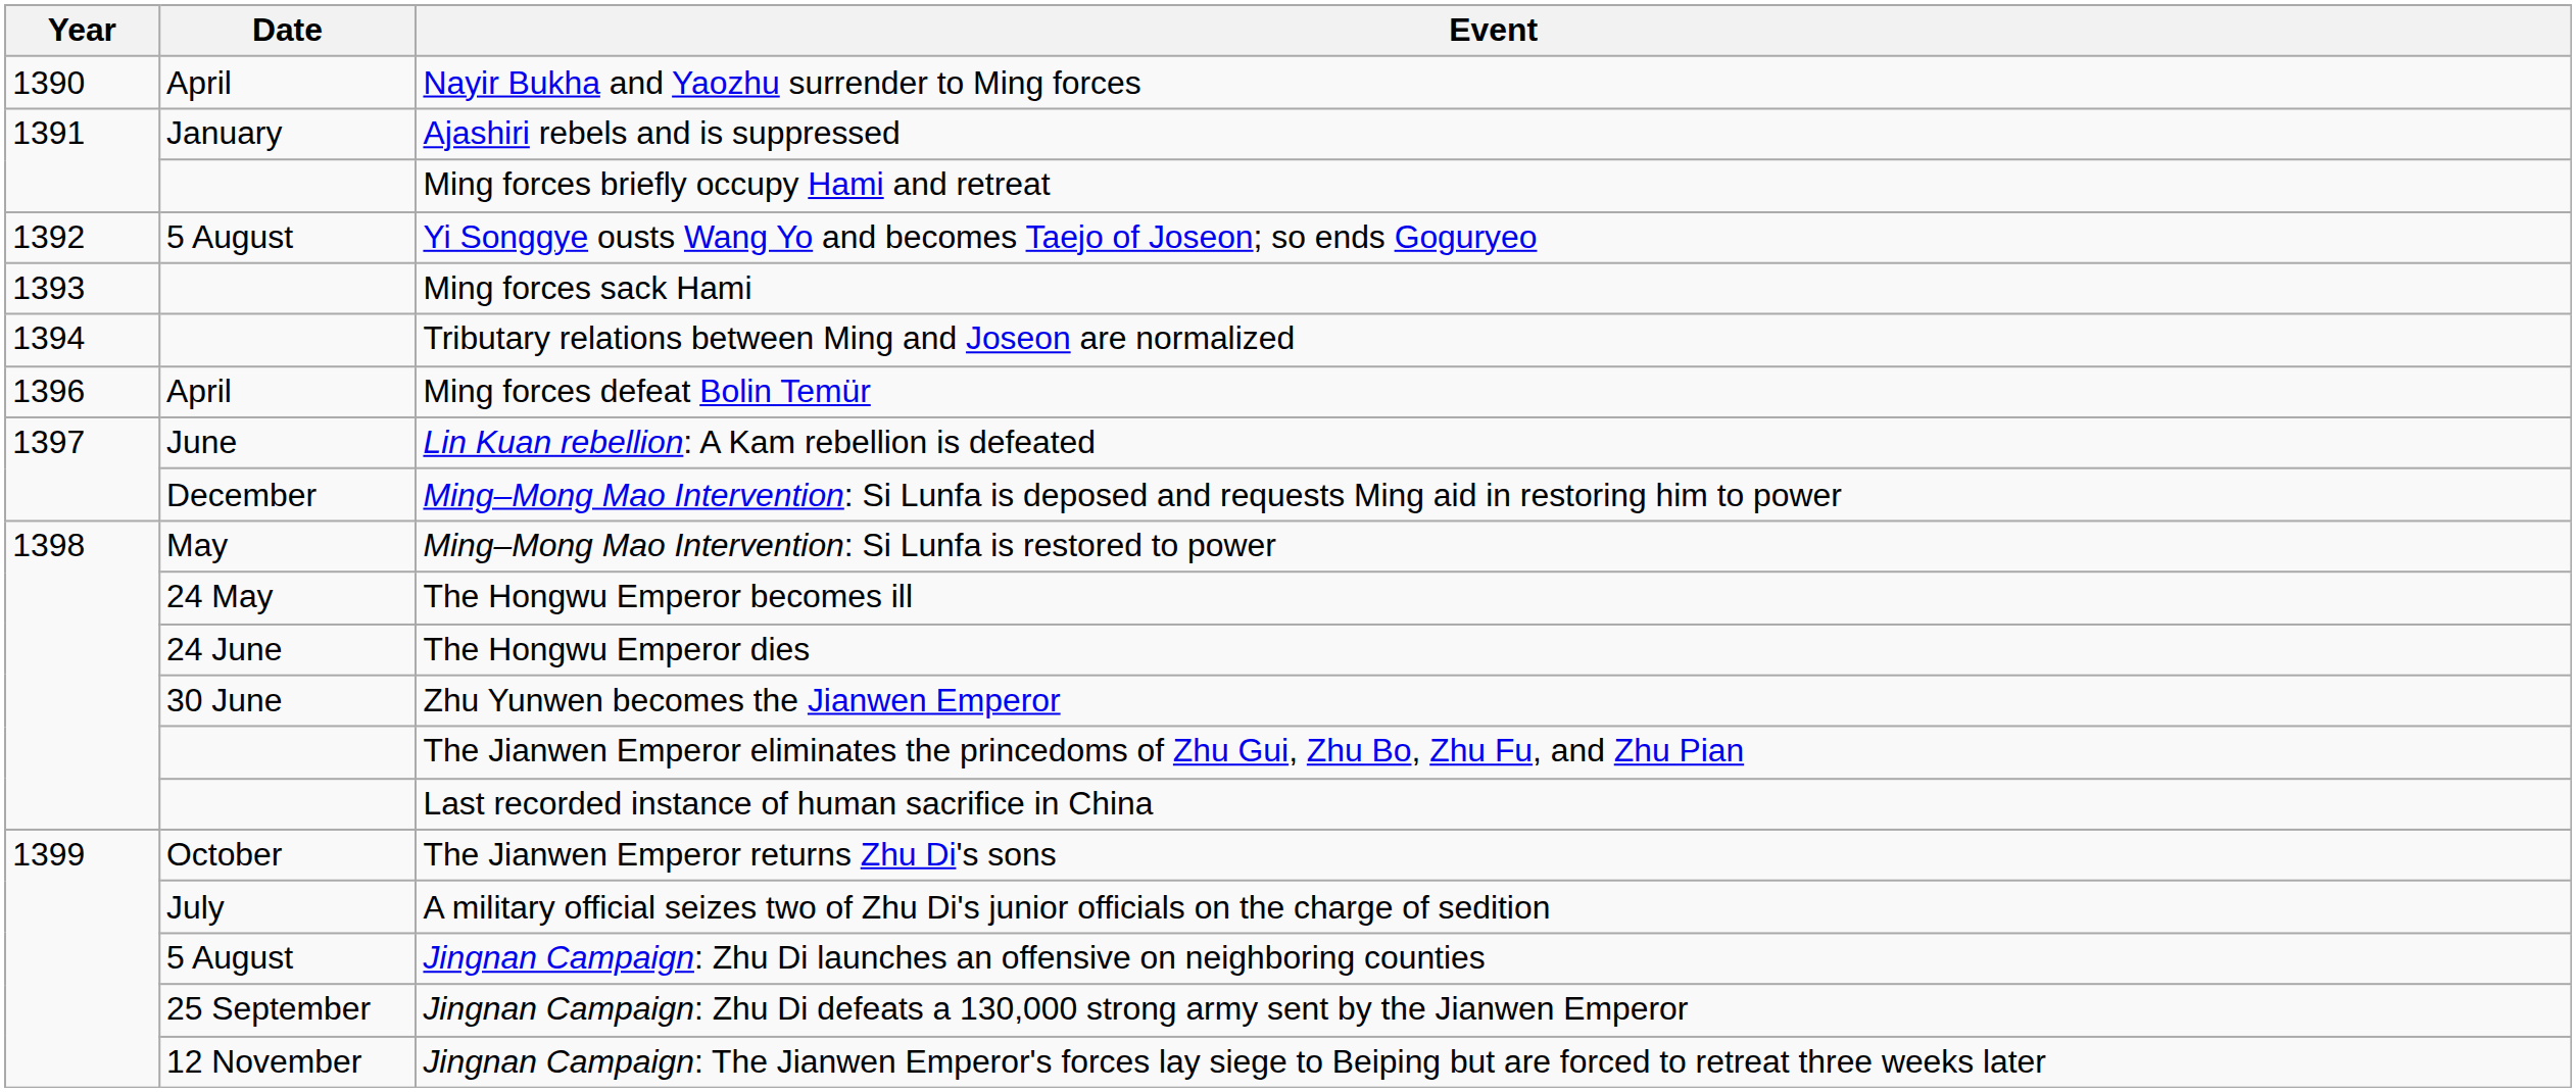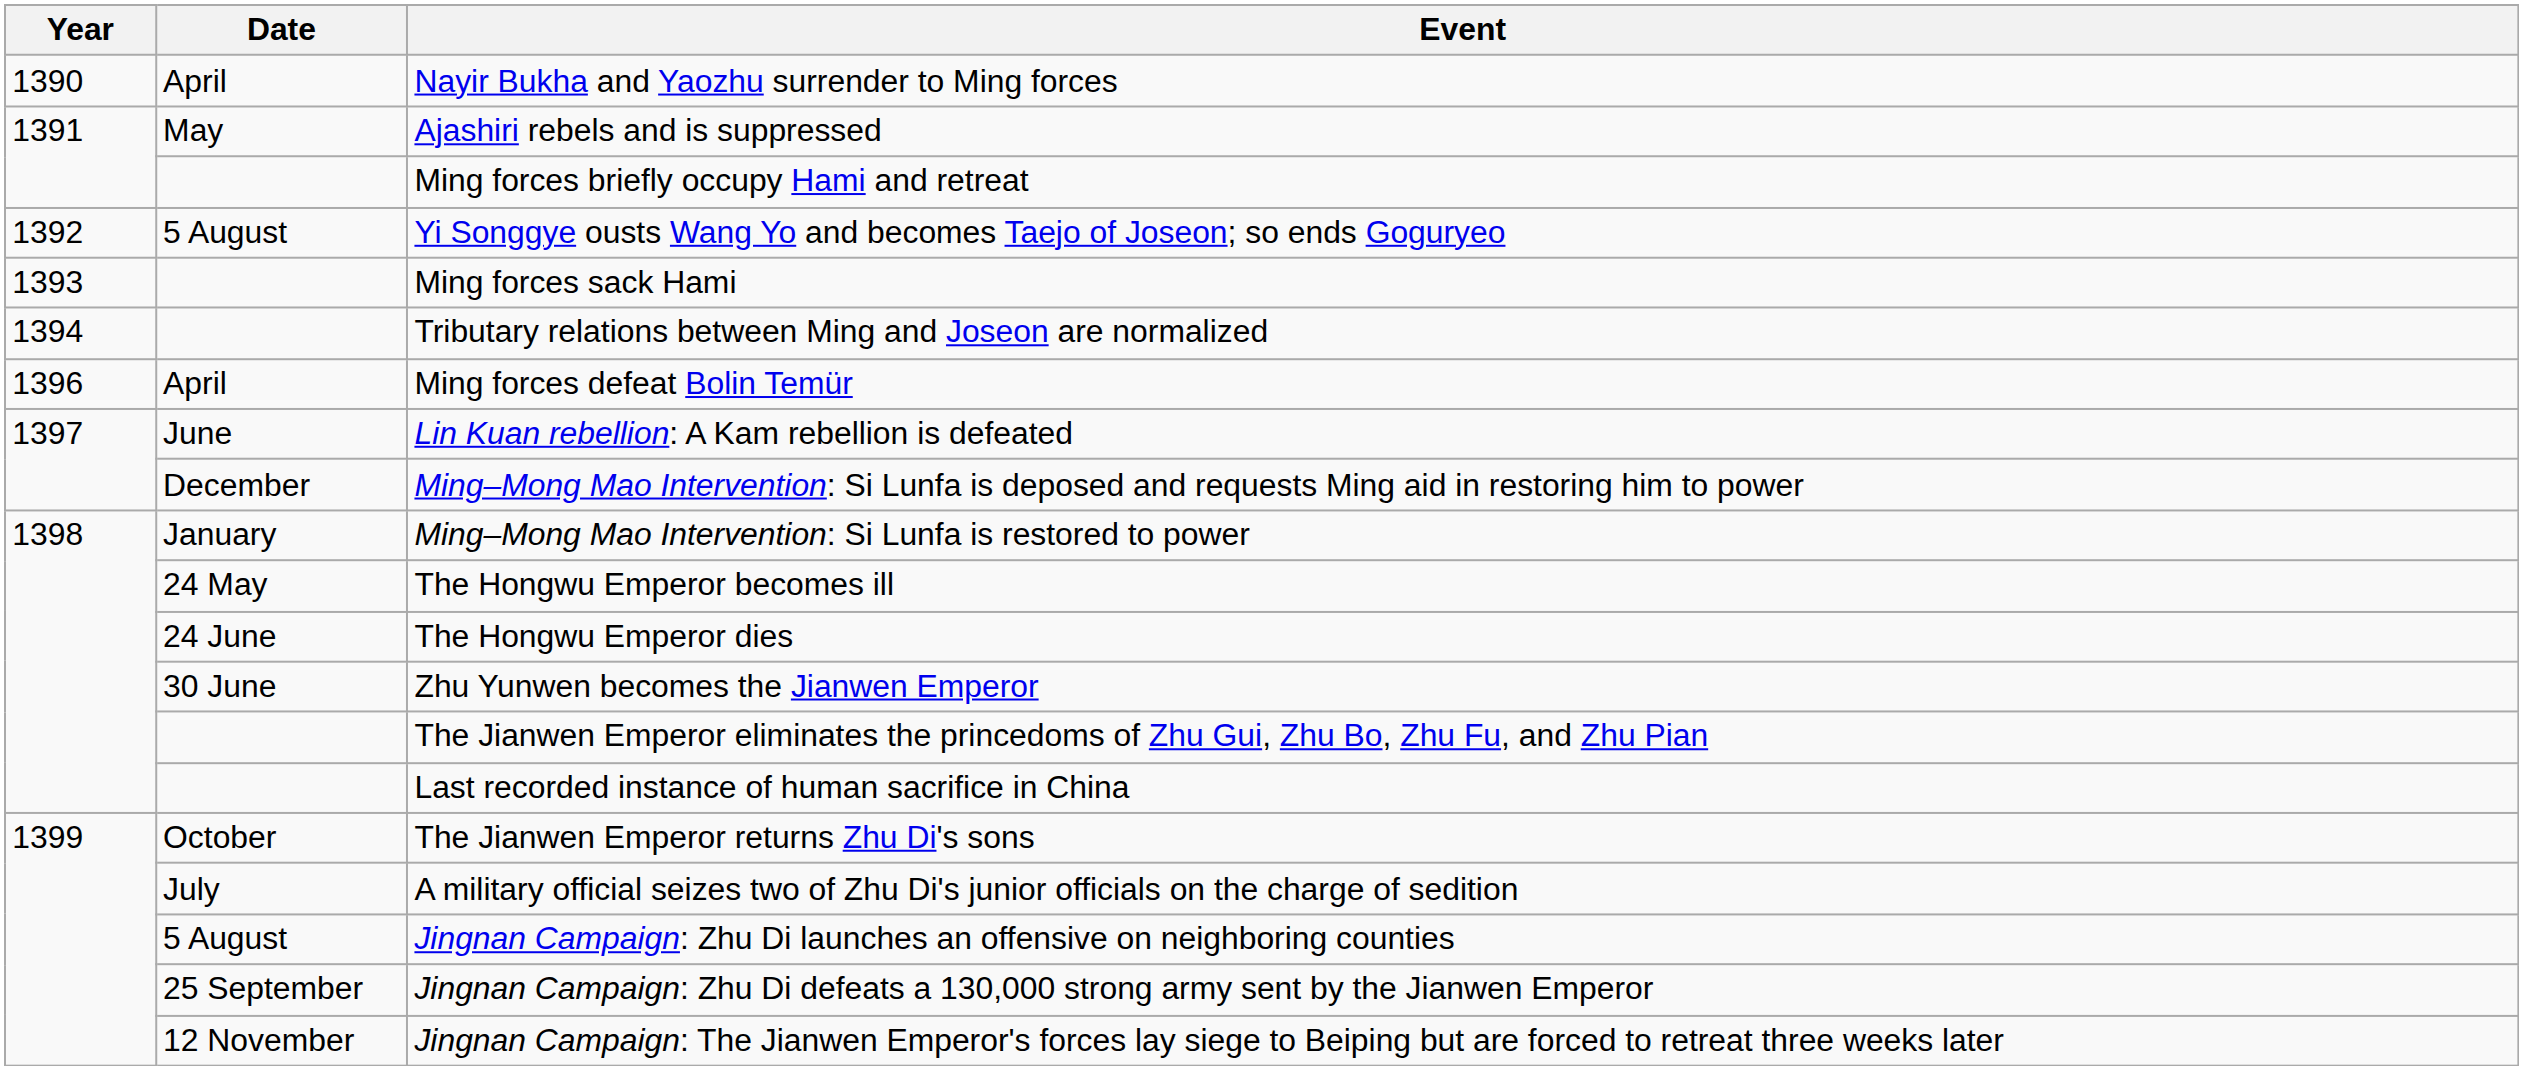Ajashiri rebels and is suppressed | Date: January -> May
Ming–Mong Mao Intervention: Si Lunfa is restored to power | Date: May -> January
